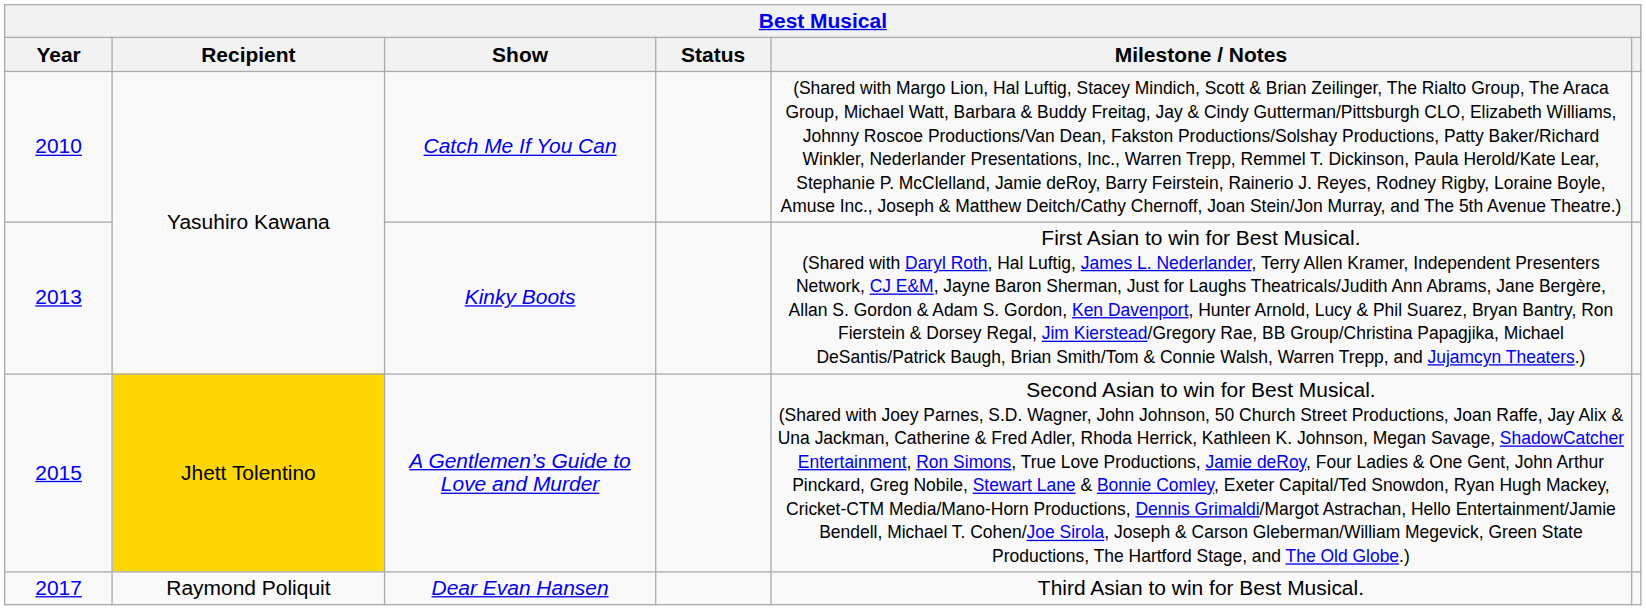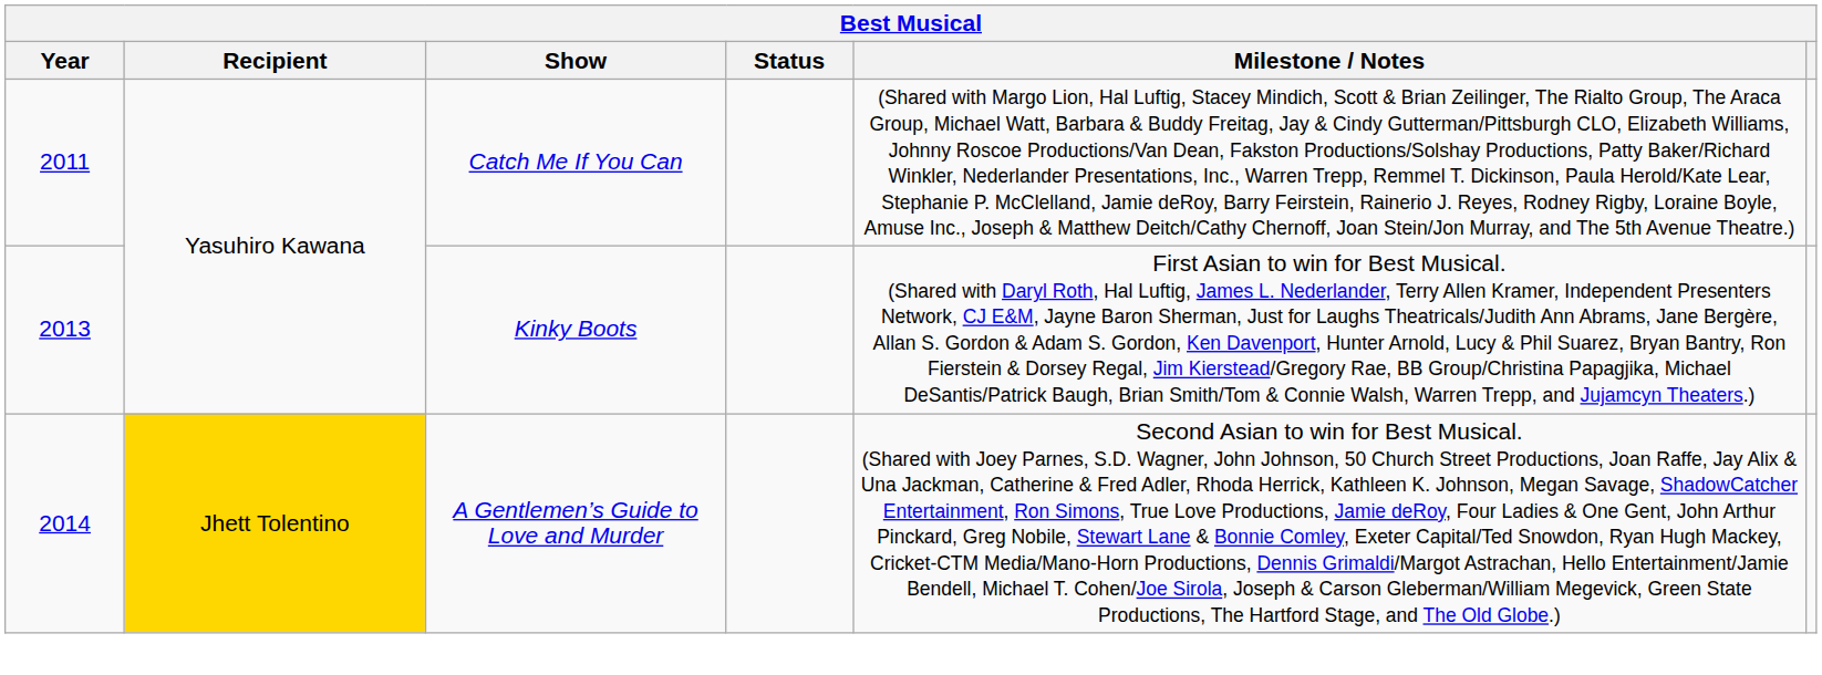Catch Me If You Can | Year: 2010 -> 2011
A Gentlemen’s Guide to Love and Murder | Year: 2015 -> 2014
- row: 2017 | Raymond Poliquit | Dear Evan Hansen | Third Asian to win for Best Musical.
